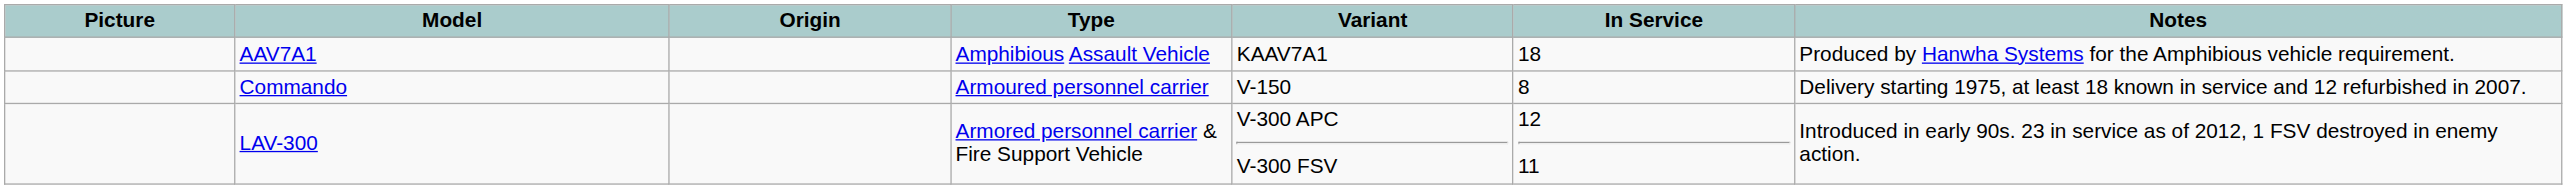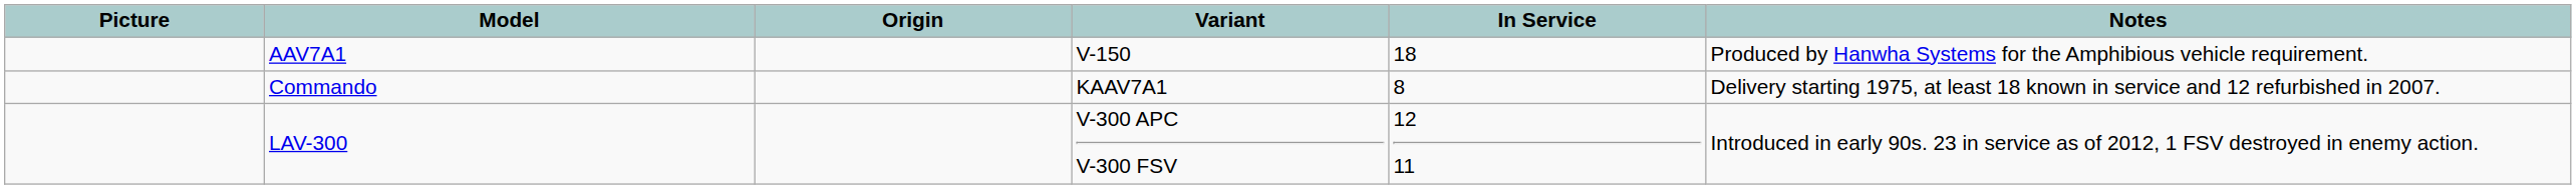- column: Type | Amphibious Assault Vehicle | Armoured personnel carrier | Armored personnel carrier & Fire Support Vehicle
AAV7A1 | Variant: KAAV7A1 -> V-150
Commando | Variant: V-150 -> KAAV7A1
